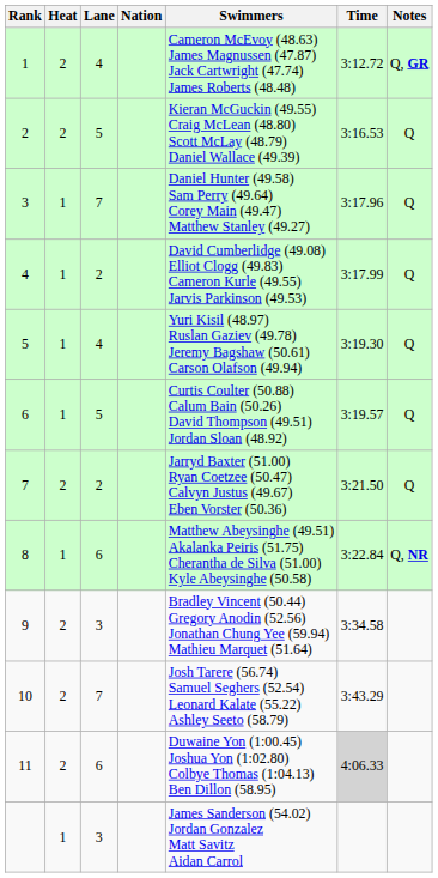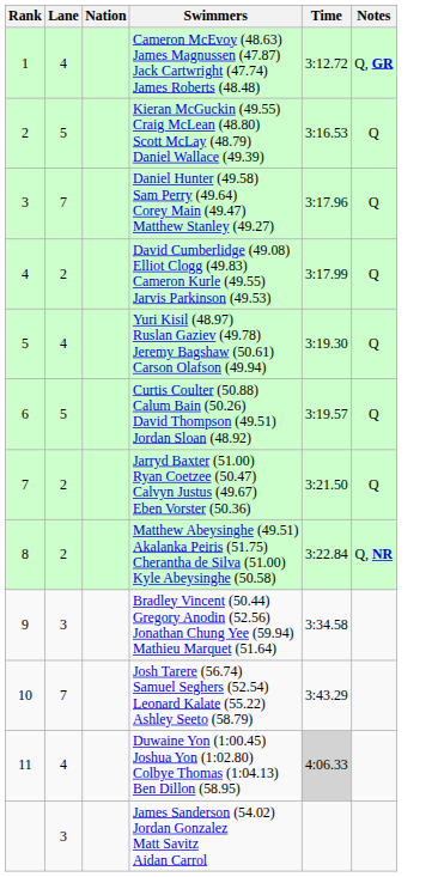- column: Heat | 2 | 2 | 1 | 1 | 1 | 1 | 2 | 1 | 2 | 2 | 2 | 1
8 | Lane: 6 -> 2
11 | Lane: 6 -> 4
